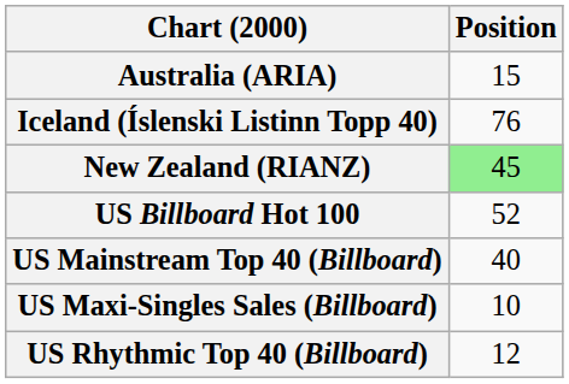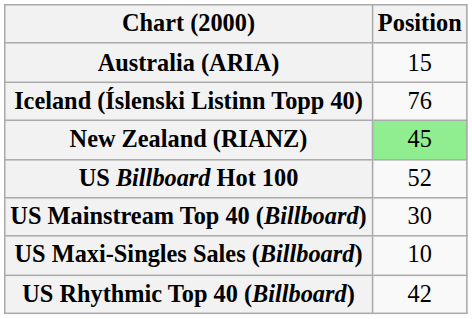US Mainstream Top 40 (Billboard) | Position: 40 -> 30
US Rhythmic Top 40 (Billboard) | Position: 12 -> 42
